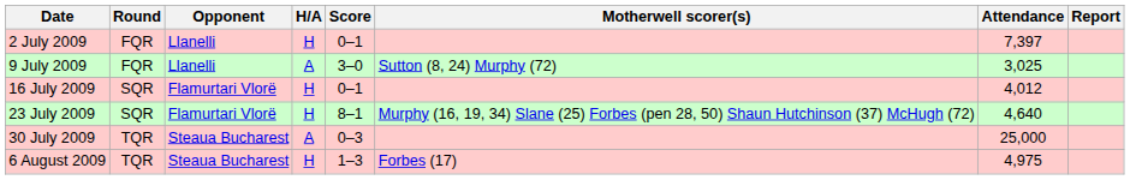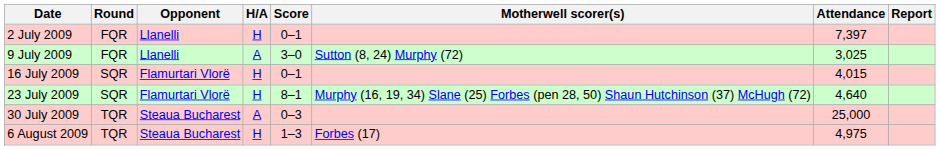16 July 2009 | Attendance: 4,012 -> 4,015
